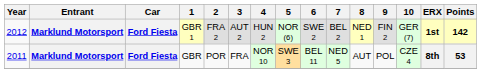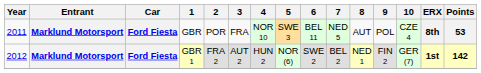rows swapped: GBR <-> GBR 1
